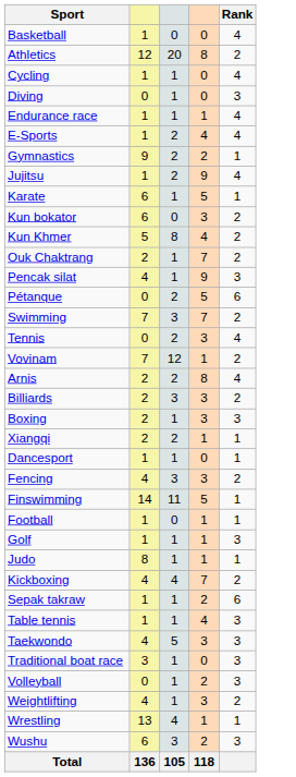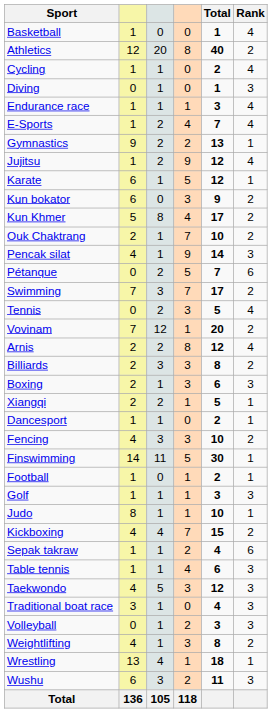+ column: Total | 1 | 40 | 2 | 1 | 3 | 7 | 13 | 12 | 12 | 9 | 17 | 10 | 14 | 7 | 17 | 5 | 20 | 12 | 8 | 6 | 5 | 2 | 10 | 30 | 2 | 3 | 10 | 15 | 4 | 6 | 12 | 4 | 3 | 8 | 18 | 11
